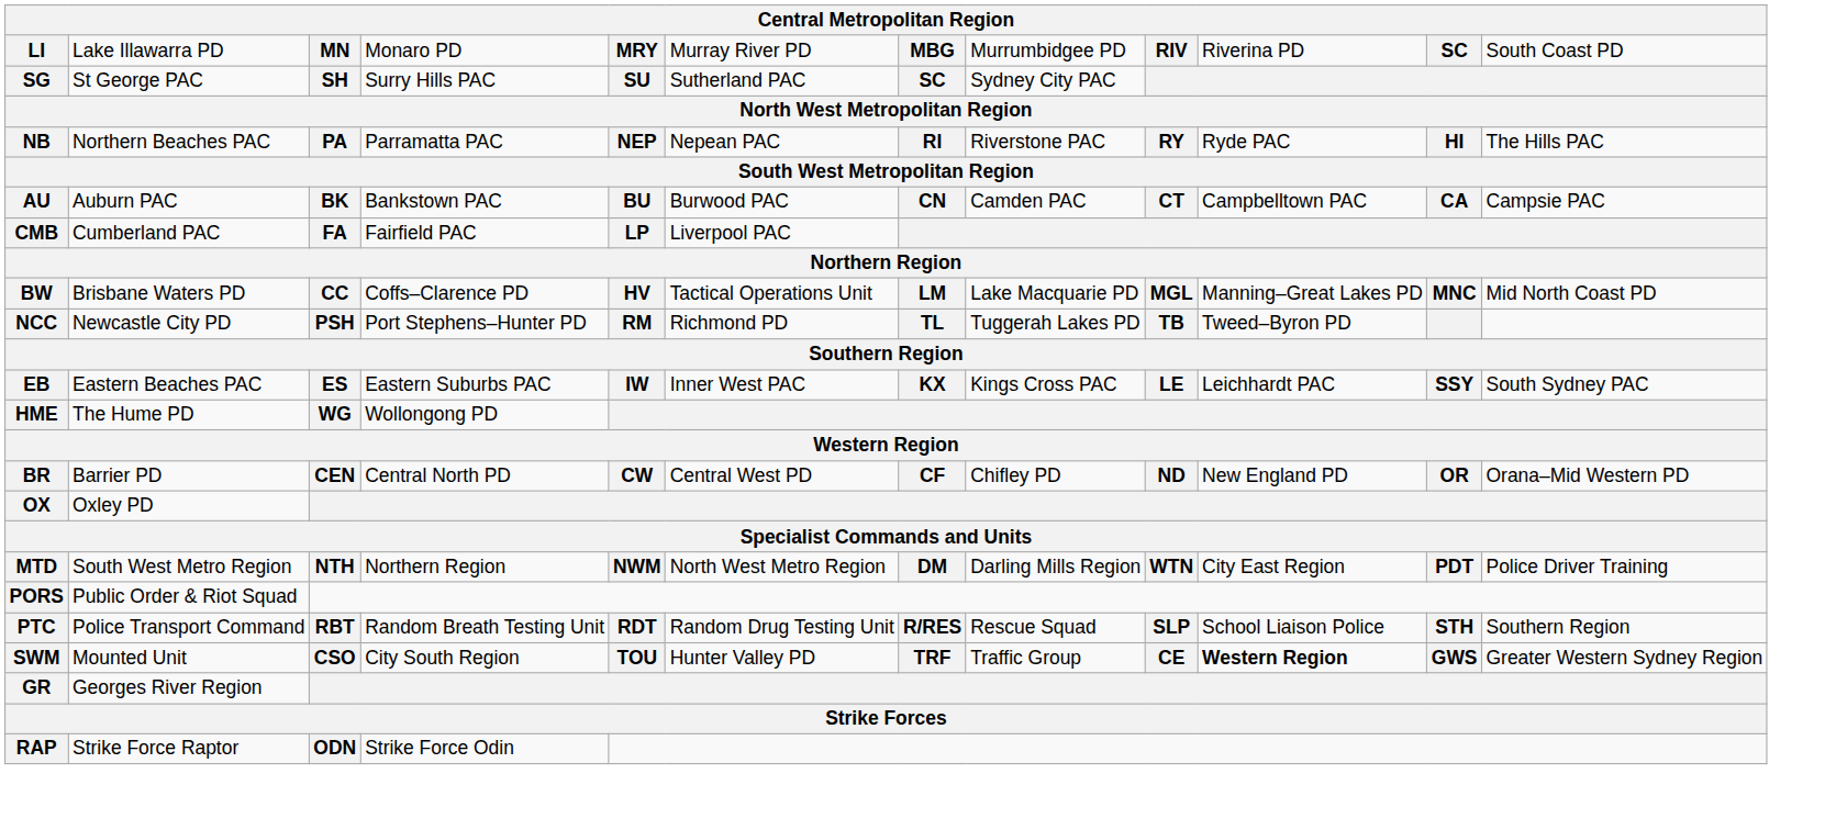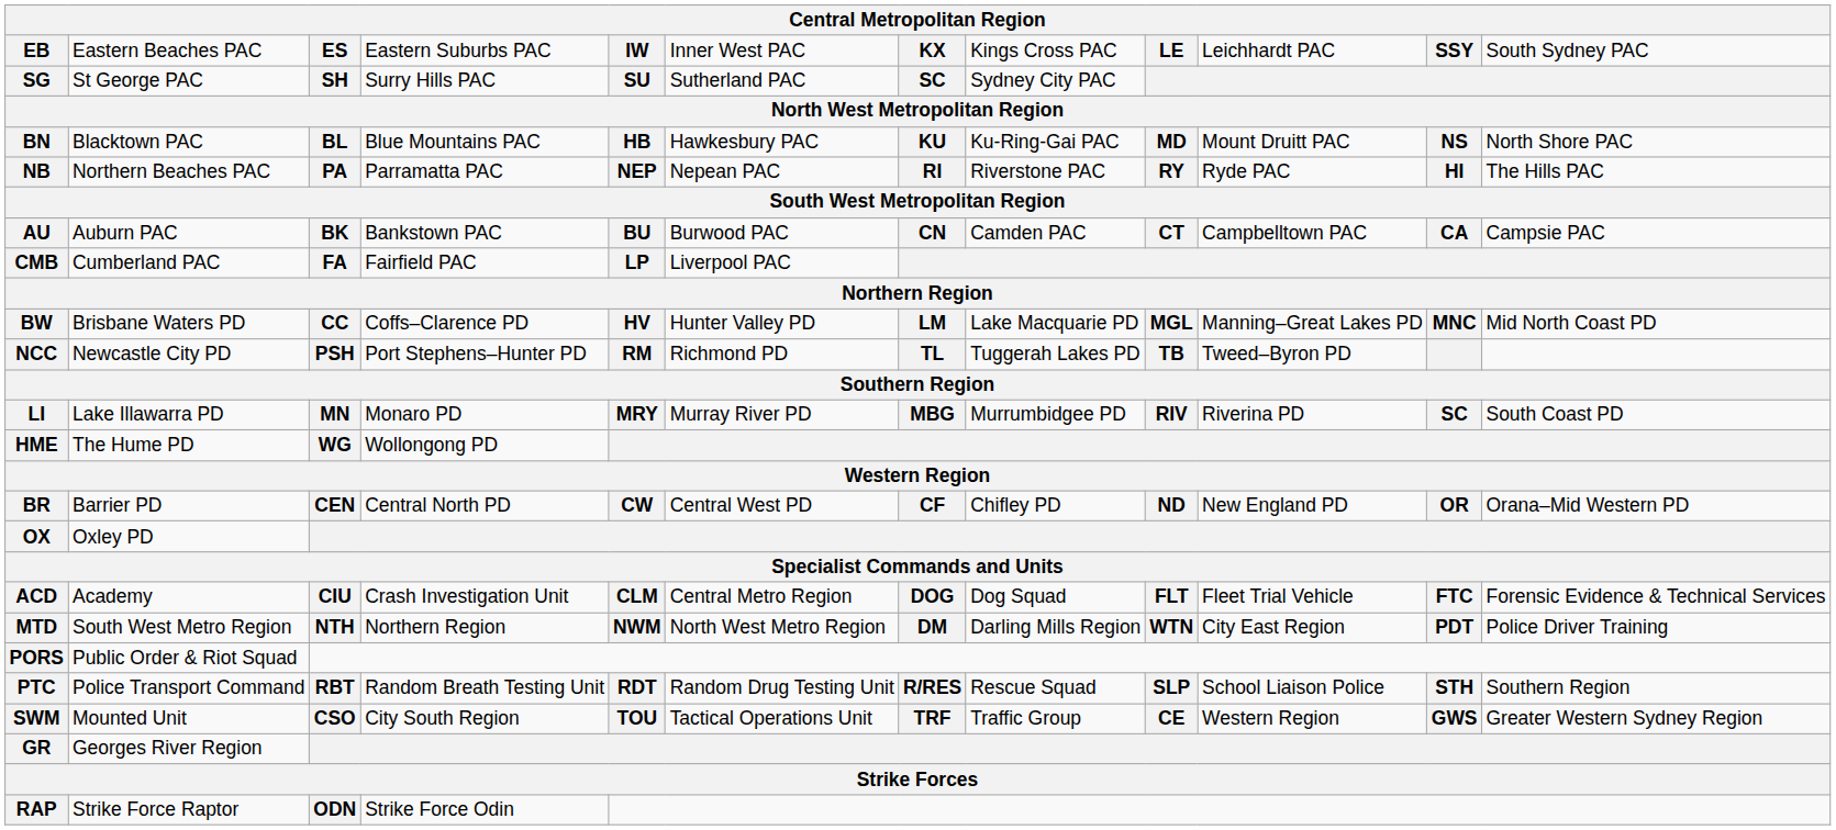rows swapped: EB <-> LI
+ row: BN | Blacktown PAC | BL | Blue Mountains PAC | HB | Hawkesbury PAC | KU | Ku-Ring-Gai PAC | MD | Mount Druitt PAC | NS | North Shore PAC
BW | column 6: Tactical Operations Unit -> Hunter Valley PD
+ row: ACD | Academy | CIU | Crash Investigation Unit | CLM | Central Metro Region | DOG | Dog Squad | FLT | Fleet Trial Vehicle | FTC | Forensic Evidence & Technical Services
SWM | column 6: Hunter Valley PD -> Tactical Operations Unit
SWM | column 10: bold -> normal
